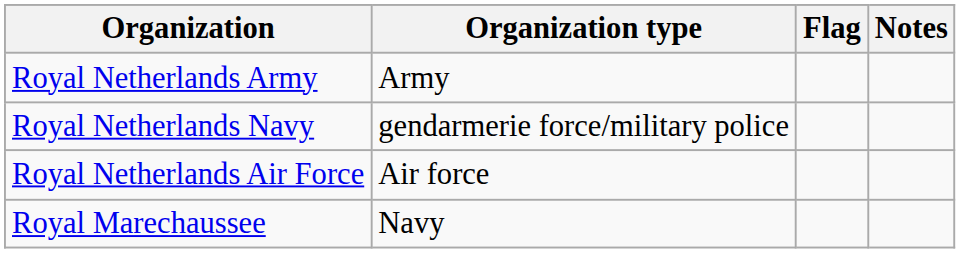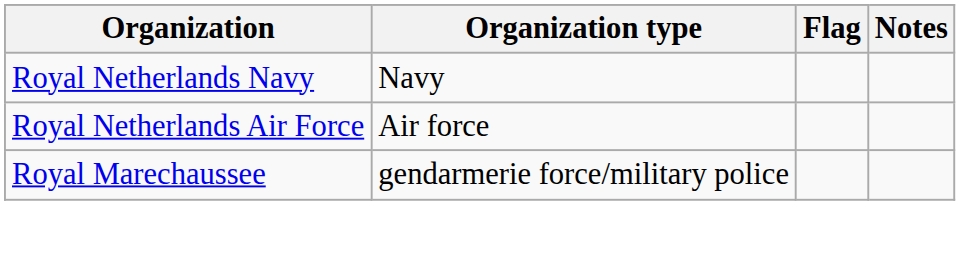- row: Royal Netherlands Army | Army
Royal Netherlands Navy | Organization type: gendarmerie force/military police -> Navy
Royal Marechaussee | Organization type: Navy -> gendarmerie force/military police
